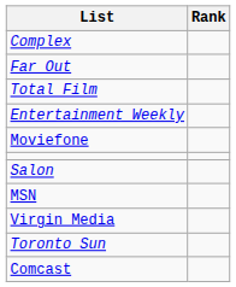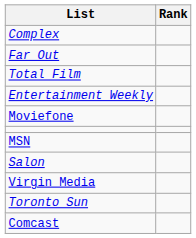rows swapped: MSN <-> Salon
